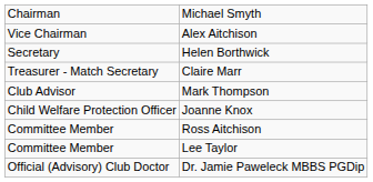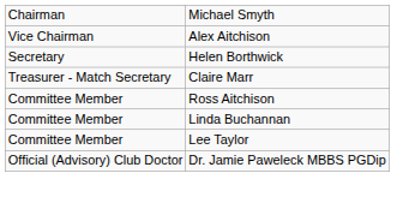- row: Club Advisor | Mark Thompson
- row: Child Welfare Protection Officer | Joanne Knox
+ row: Committee Member | Linda Buchannan
